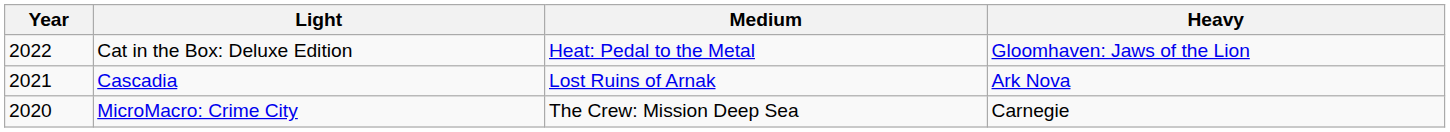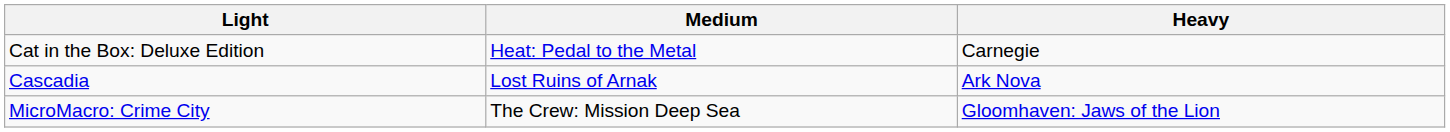- column: Year | 2022 | 2021 | 2020
Cat in the Box: Deluxe Edition | Heavy: Gloomhaven: Jaws of the Lion -> Carnegie
MicroMacro: Crime City | Heavy: Carnegie -> Gloomhaven: Jaws of the Lion
